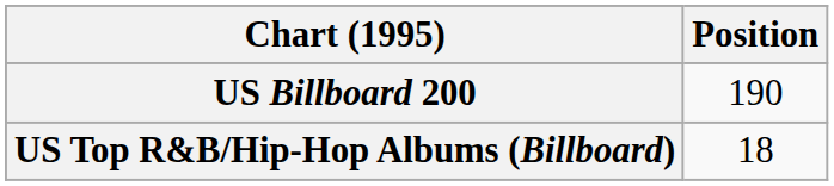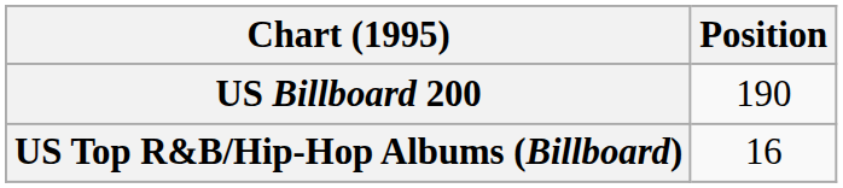US Top R&B/Hip-Hop Albums (Billboard) | Position: 18 -> 16
